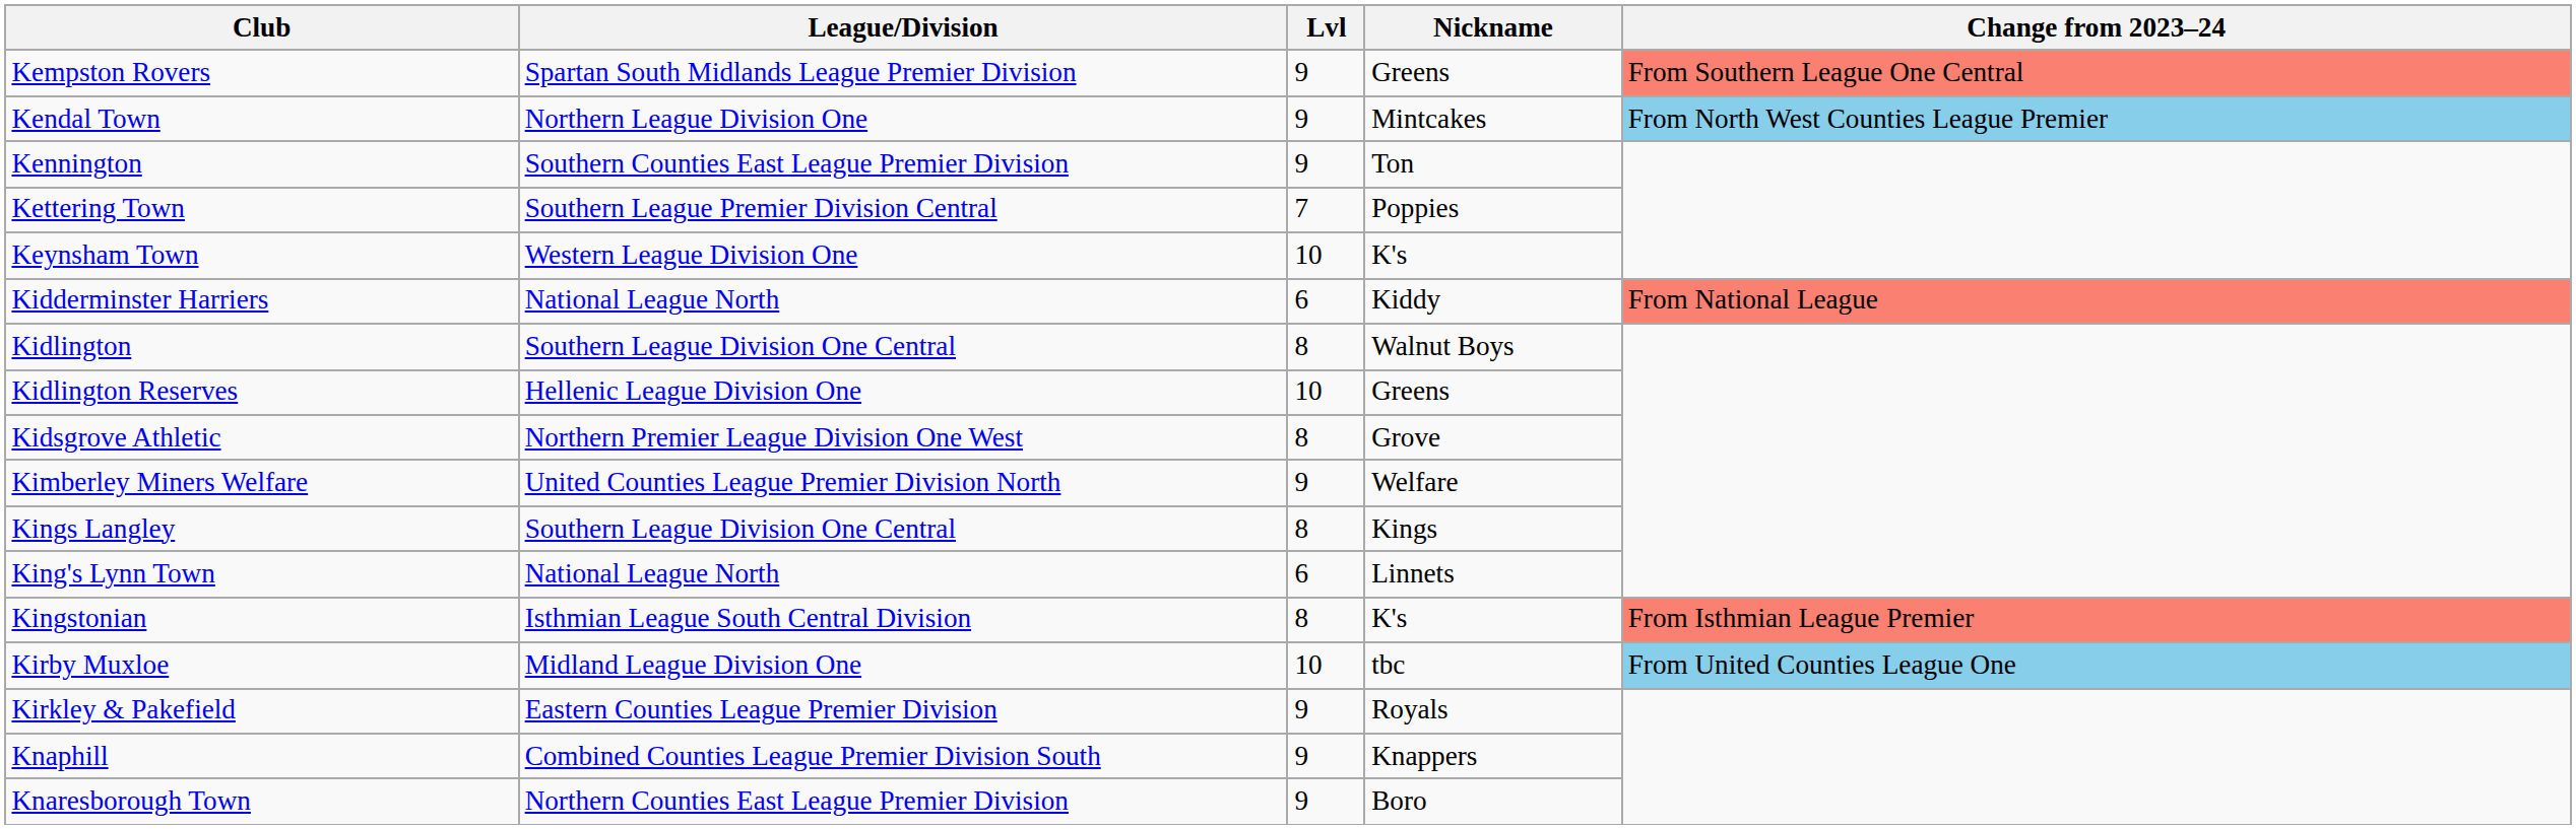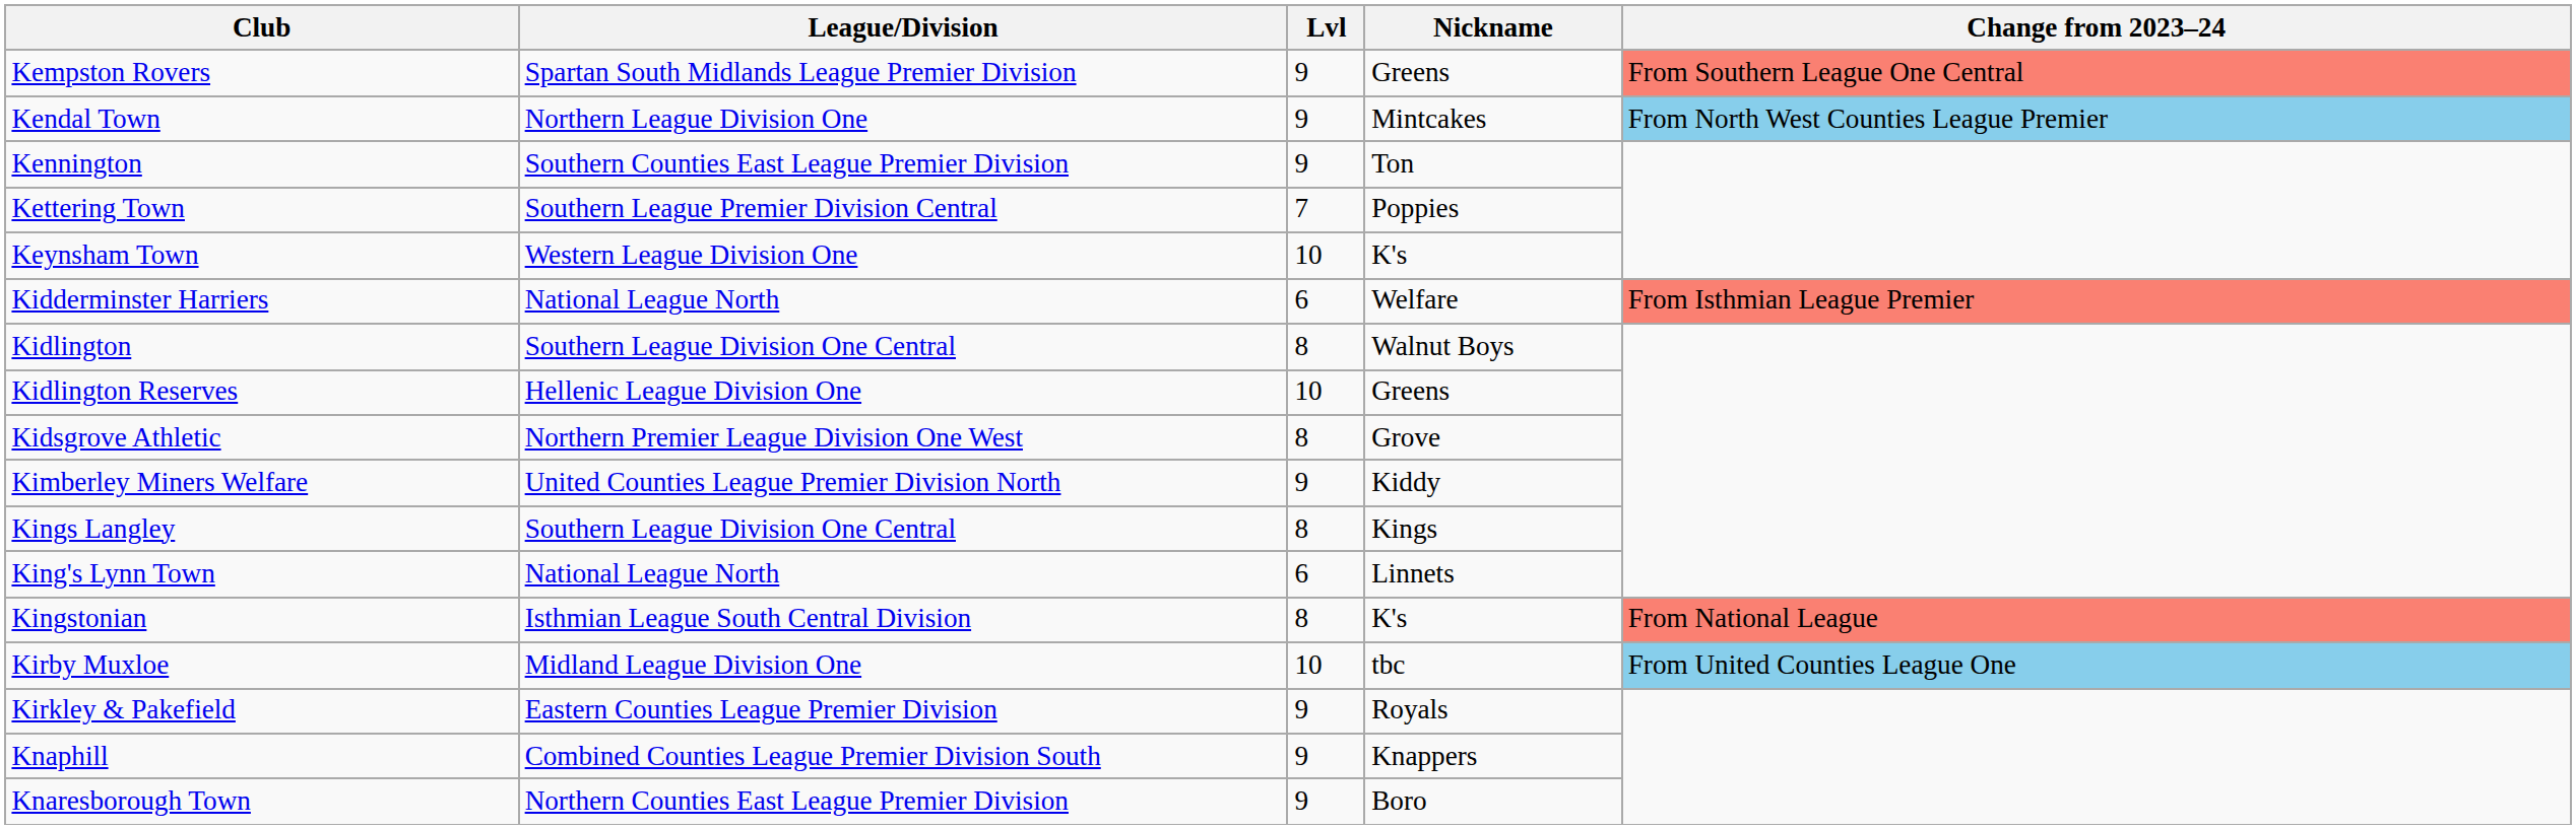Kidderminster Harriers | Nickname: Kiddy -> Welfare
Kidderminster Harriers | Change from 2023–24: From National League -> From Isthmian League Premier
Kimberley Miners Welfare | Nickname: Welfare -> Kiddy
Kingstonian | Change from 2023–24: From Isthmian League Premier -> From National League
